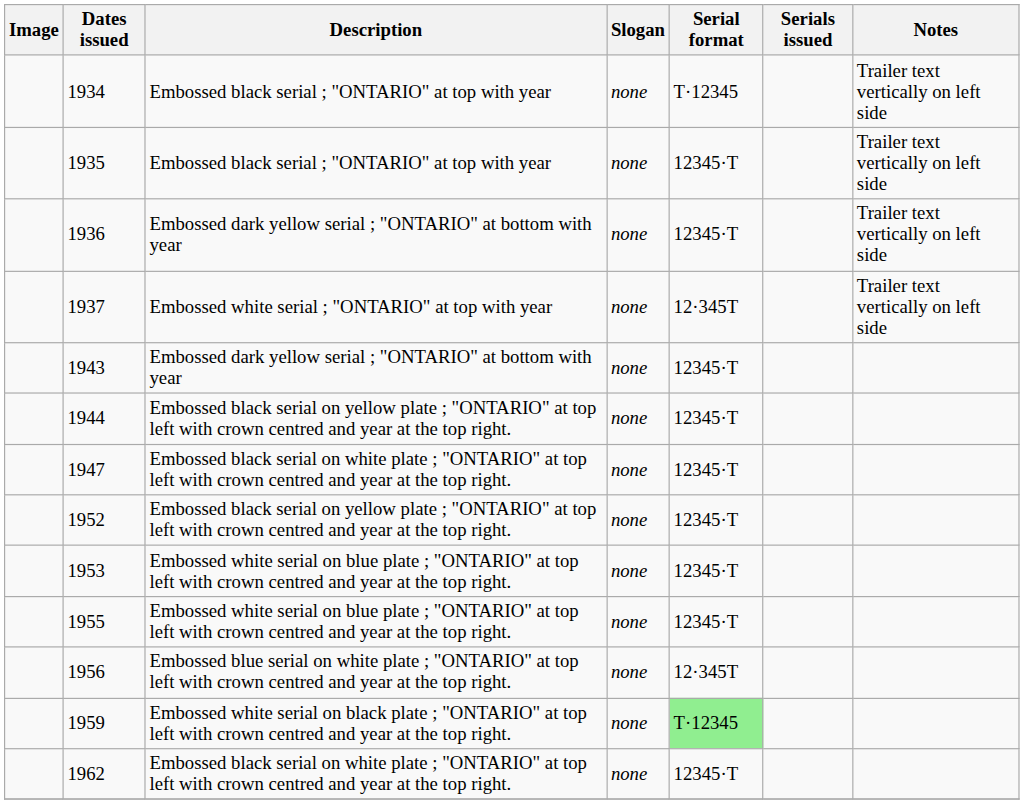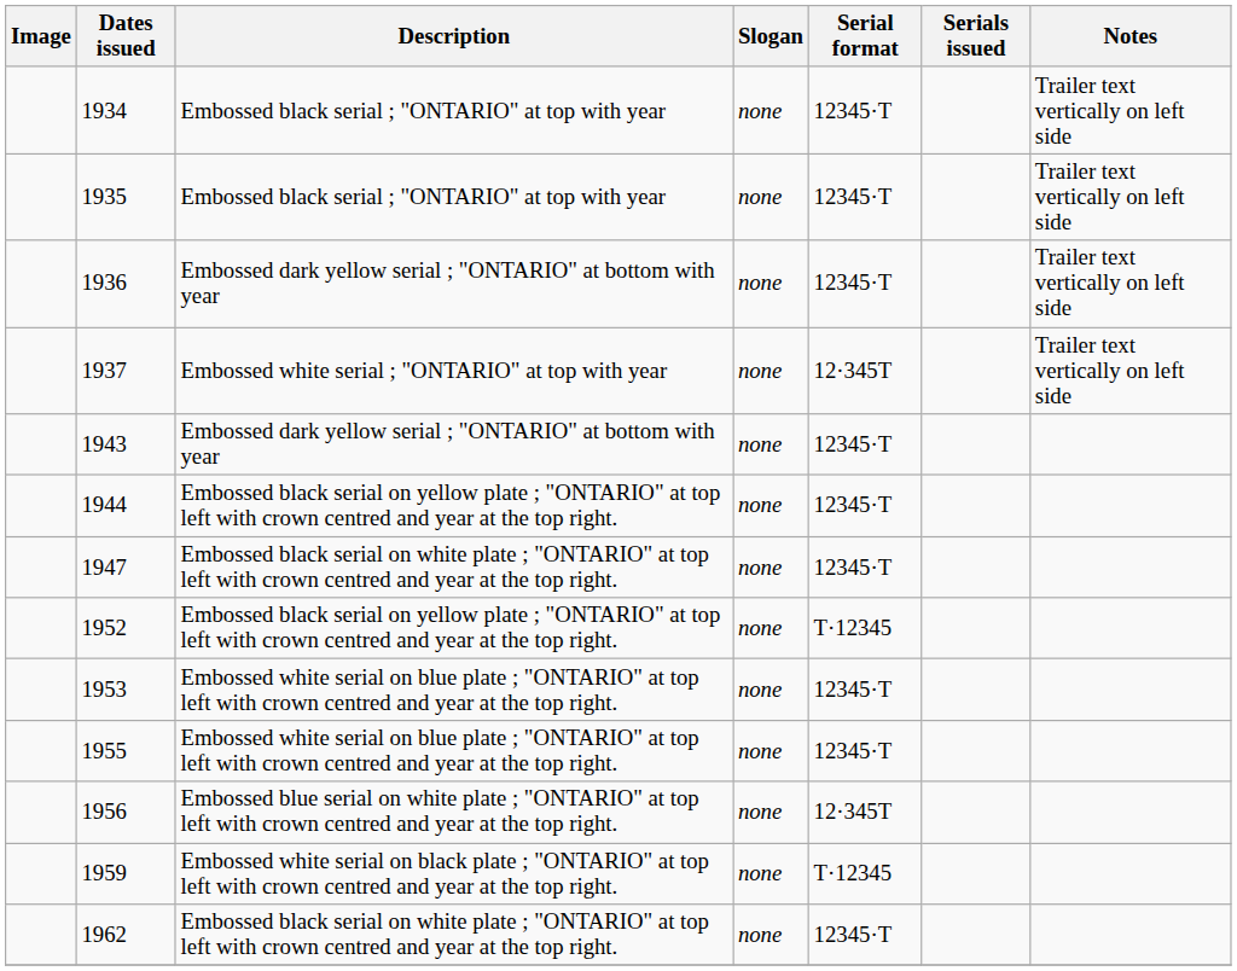1934 | Serial format: T·12345 -> 12345·T
1952 | Serial format: 12345·T -> T·12345
1959 | Serial format: lightgreen background -> no background
